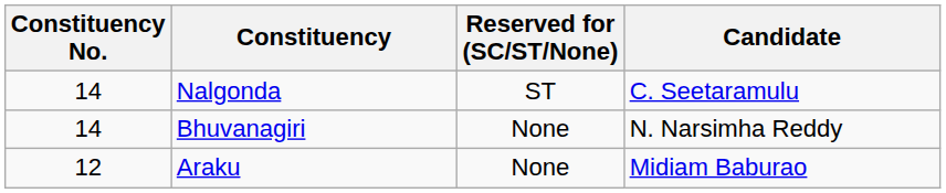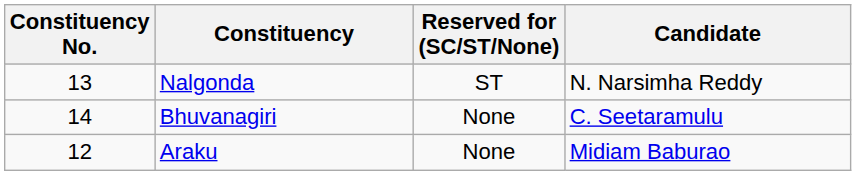Nalgonda | Constituency No.: 14 -> 13
Nalgonda | Candidate: C. Seetaramulu -> N. Narsimha Reddy
Bhuvanagiri | Candidate: N. Narsimha Reddy -> C. Seetaramulu
